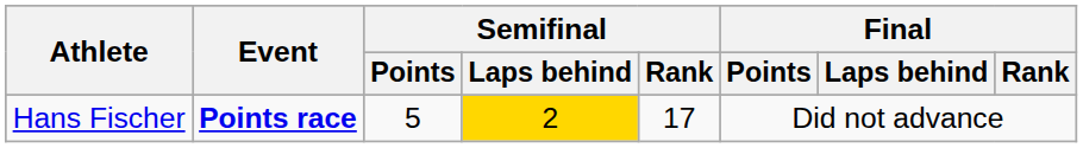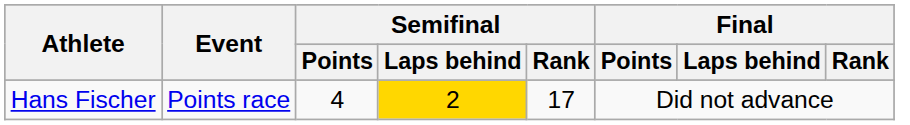Hans Fischer | Event: bold -> normal
Hans Fischer | Semifinal / Points: 5 -> 4
